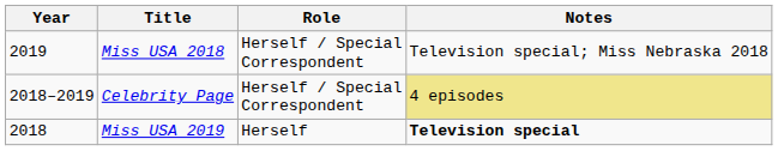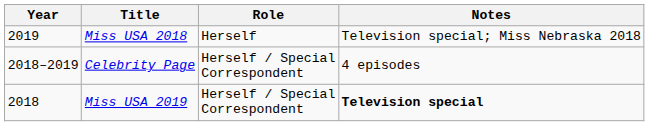Miss USA 2018 | Role: Herself / Special Correspondent -> Herself
Celebrity Page | Notes: khaki background -> no background
Miss USA 2019 | Role: Herself -> Herself / Special Correspondent
